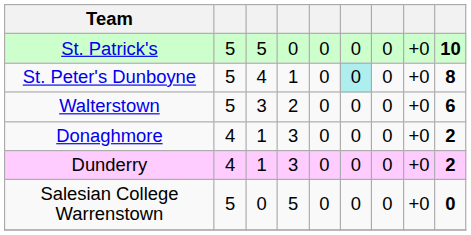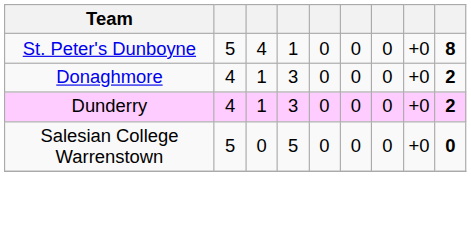- row: St. Patrick's | 5 | 5 | 0 | 0 | 0 | 0 | +0 | 10
St. Peter's Dunboyne | column 6: paleturquoise background -> no background
- row: Walterstown | 5 | 3 | 2 | 0 | 0 | 0 | +0 | 6
